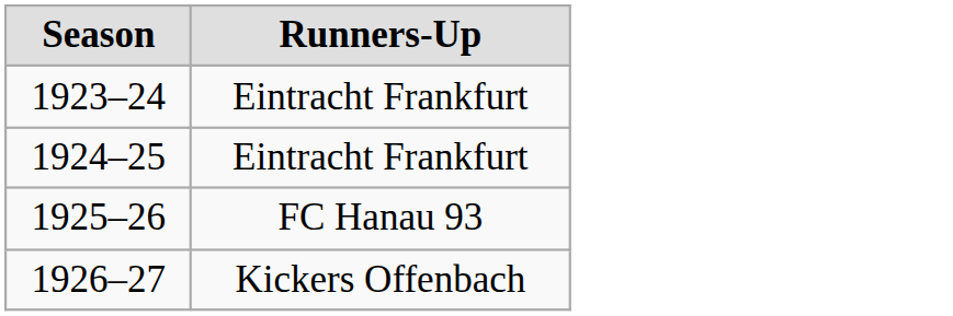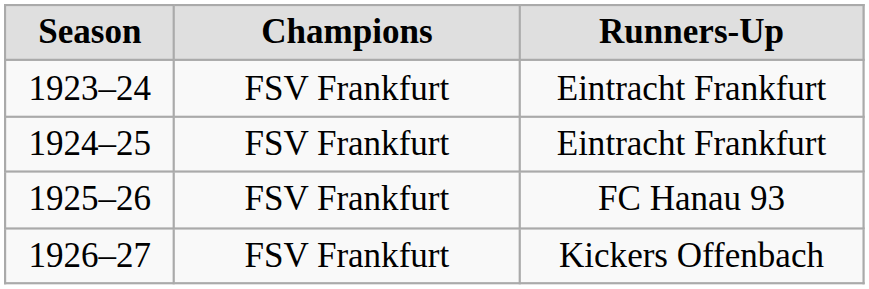+ column: Champions | FSV Frankfurt | FSV Frankfurt | FSV Frankfurt | FSV Frankfurt
